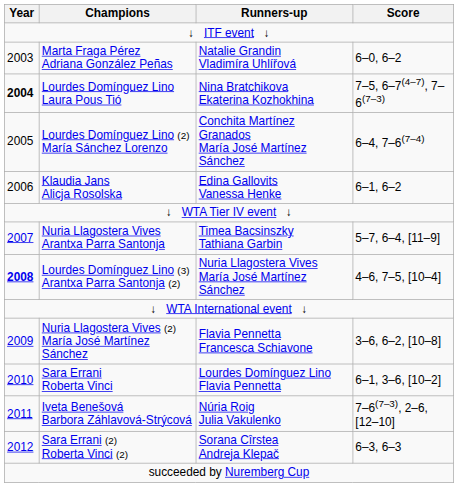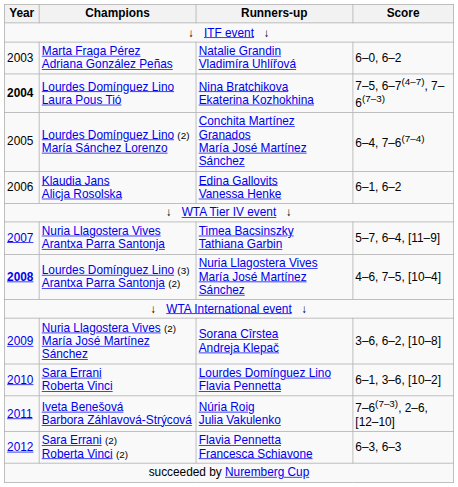Nuria Llagostera Vives (2) María José Martínez Sánchez | Runners-up: Flavia Pennetta Francesca Schiavone -> Sorana Cîrstea Andreja Klepač
Sara Errani (2) Roberta Vinci (2) | Runners-up: Sorana Cîrstea Andreja Klepač -> Flavia Pennetta Francesca Schiavone
